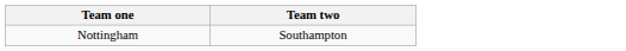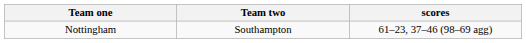+ column: scores | 61–23, 37–46 (98–69 agg)
